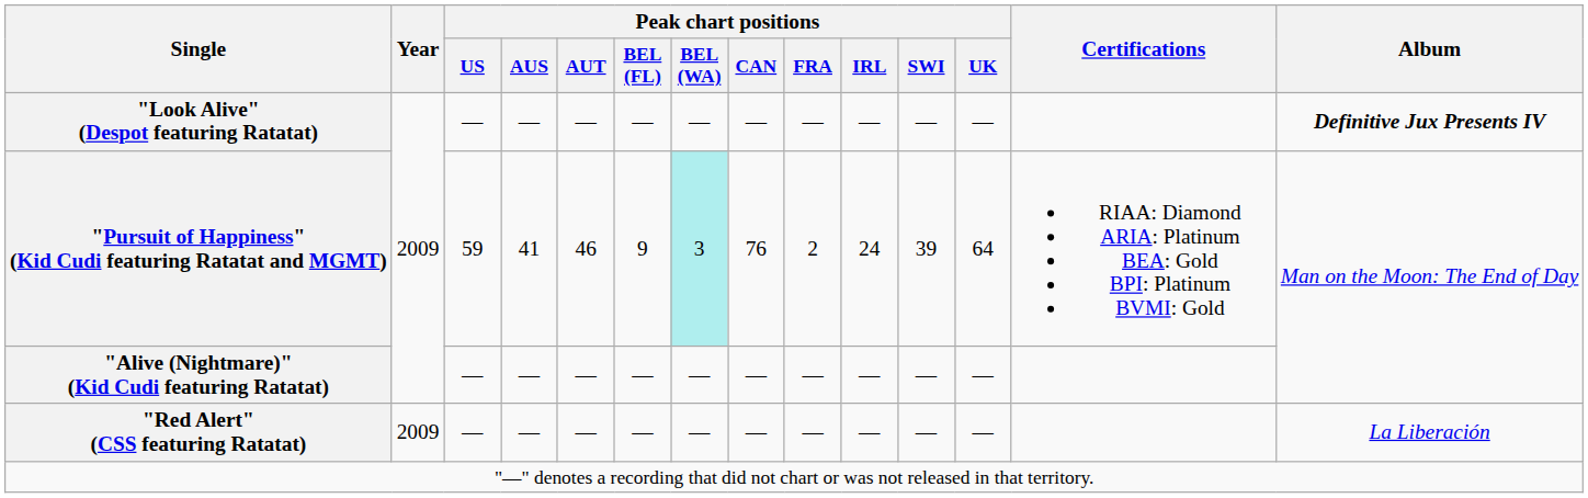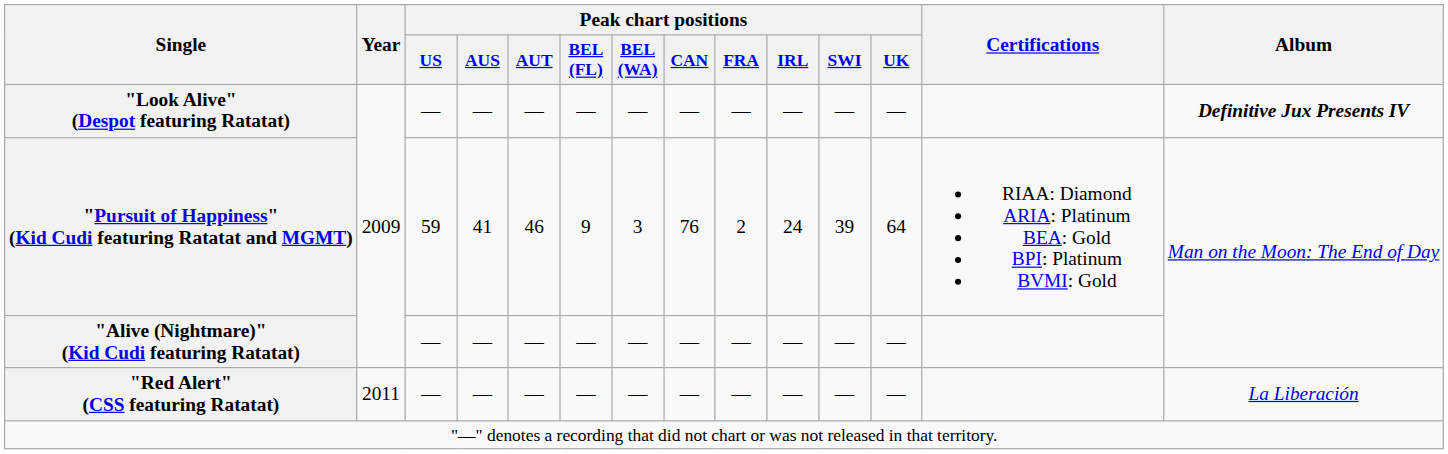"Pursuit of Happiness" (Kid Cudi featuring Ratatat and MGMT) | Peak chart positions / BEL (WA): paleturquoise background -> no background
"Red Alert" (CSS featuring Ratatat) | Year: 2009 -> 2011
